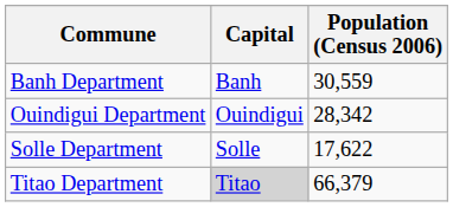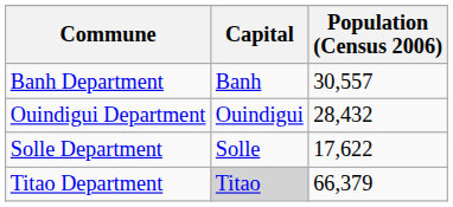Banh Department | Population (Census 2006): 30,559 -> 30,557
Ouindigui Department | Population (Census 2006): 28,342 -> 28,432
